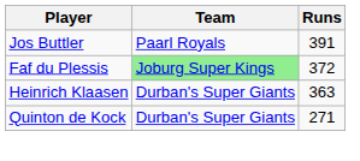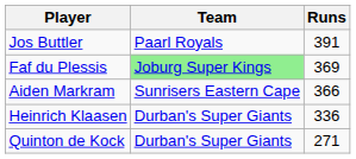Faf du Plessis | Runs: 372 -> 369
+ row: Aiden Markram | Sunrisers Eastern Cape | 366
Heinrich Klaasen | Runs: 363 -> 336
